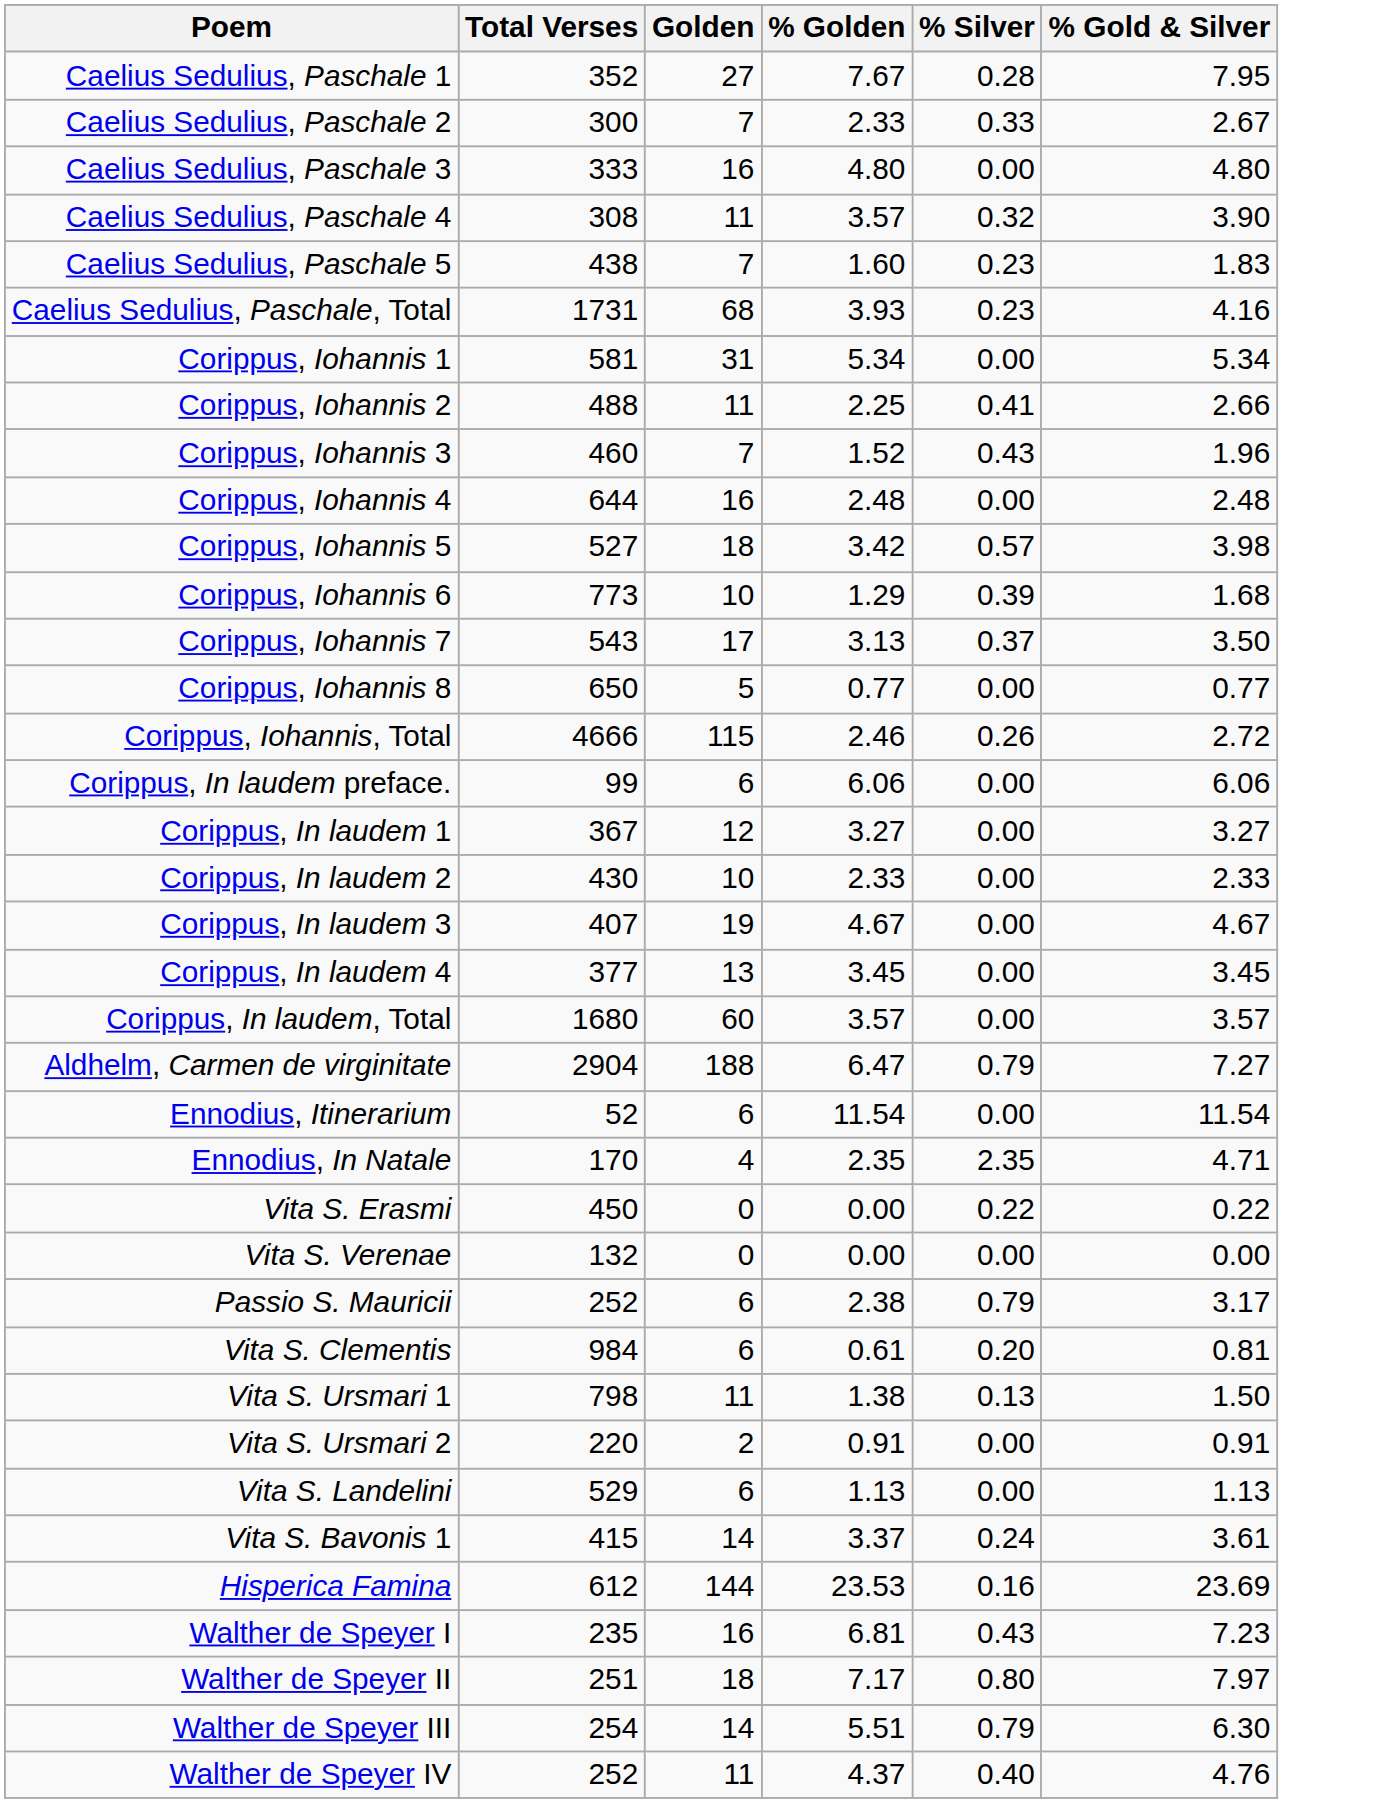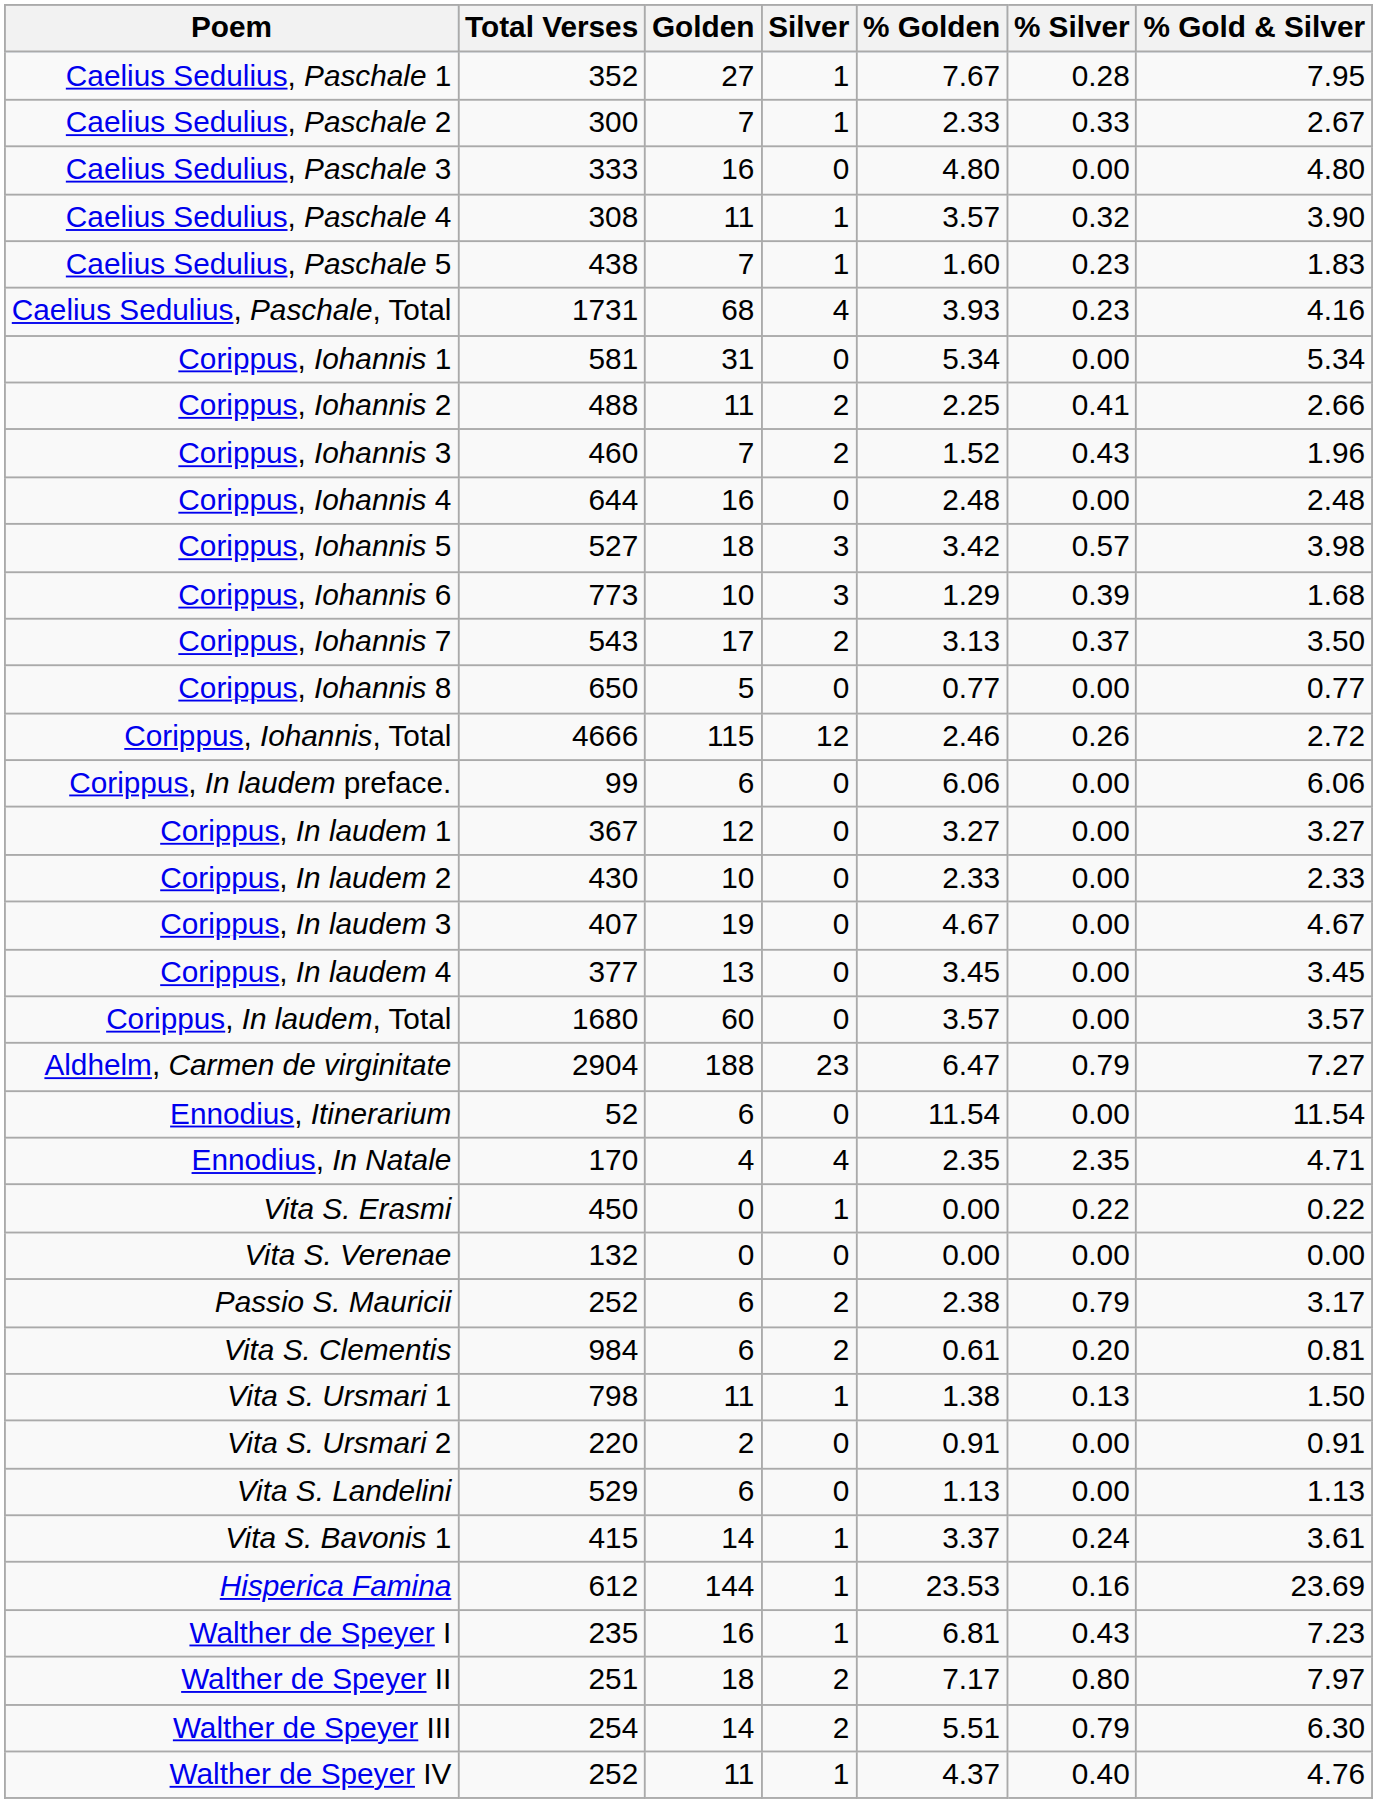+ column: Silver | 1 | 1 | 0 | 1 | 1 | 4 | 0 | 2 | 2 | 0 | 3 | 3 | 2 | 0 | 12 | 0 | 0 | 0 | 0 | 0 | 0 | 23 | 0 | 4 | 1 | 0 | 2 | 2 | 1 | 0 | 0 | 1 | 1 | 1 | 2 | 2 | 1
